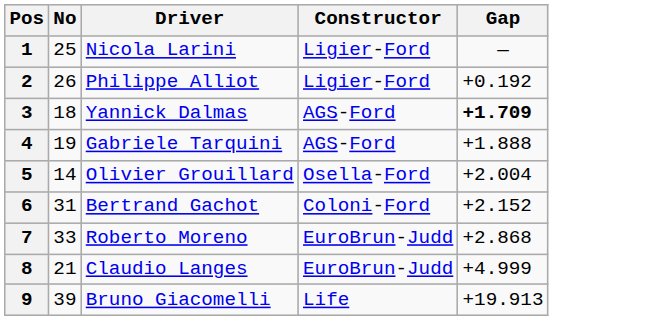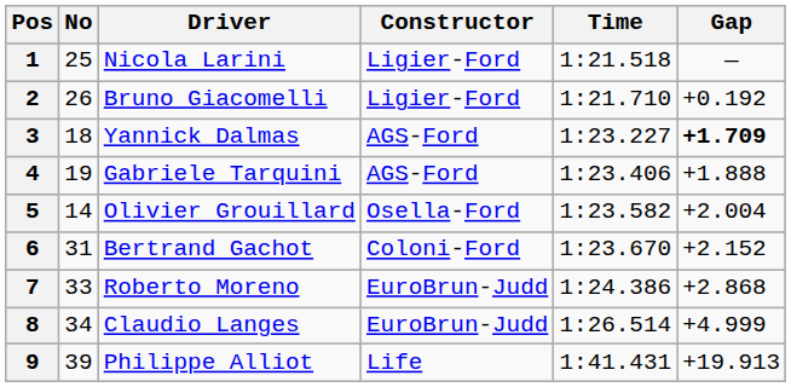+ column: Time | 1:21.518 | 1:21.710 | 1:23.227 | 1:23.406 | 1:23.582 | 1:23.670 | 1:24.386 | 1:26.514 | 1:41.431
2 | Driver: Philippe Alliot -> Bruno Giacomelli
8 | No: 21 -> 34
9 | Driver: Bruno Giacomelli -> Philippe Alliot
